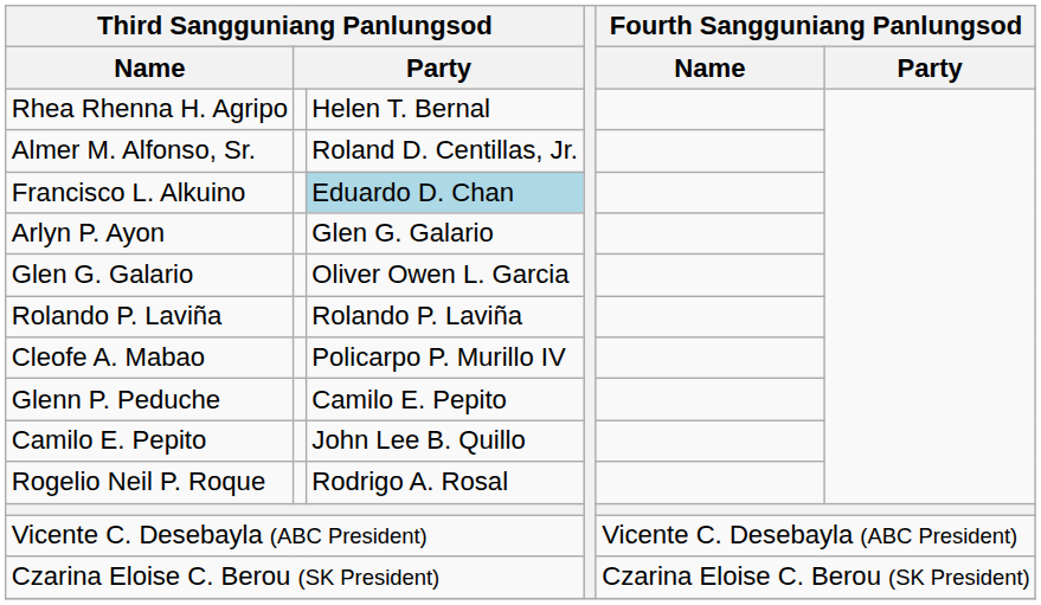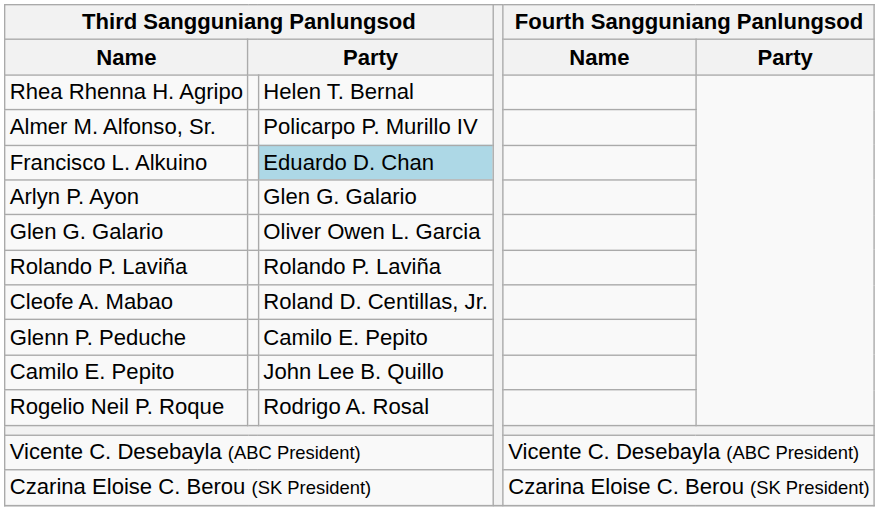Almer M. Alfonso, Sr. | column 3: Roland D. Centillas, Jr. -> Policarpo P. Murillo IV
Cleofe A. Mabao | column 3: Policarpo P. Murillo IV -> Roland D. Centillas, Jr.
